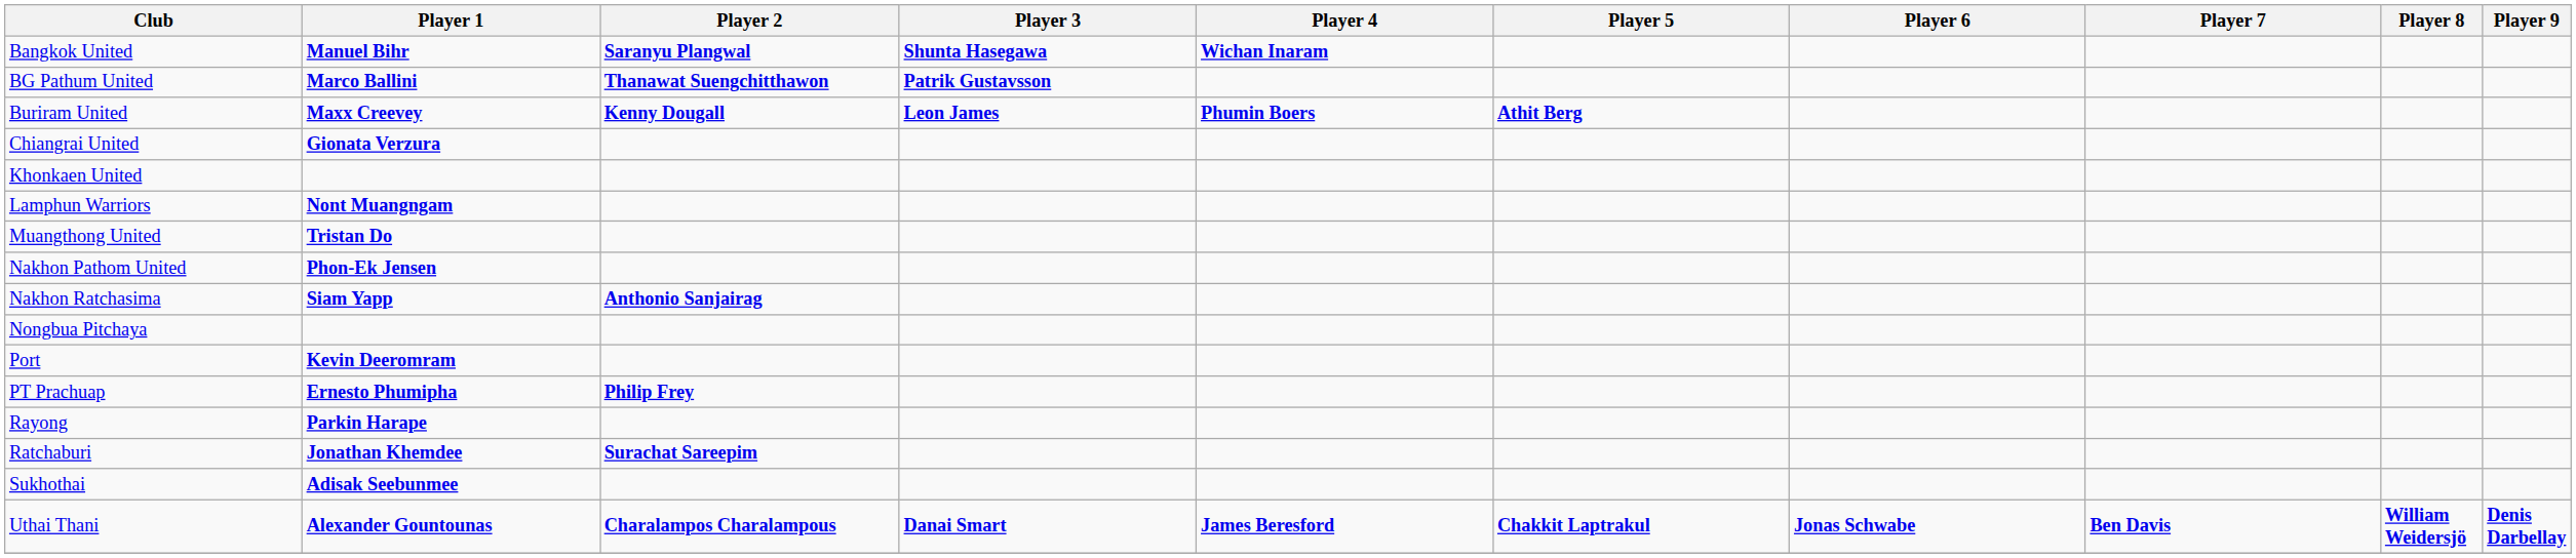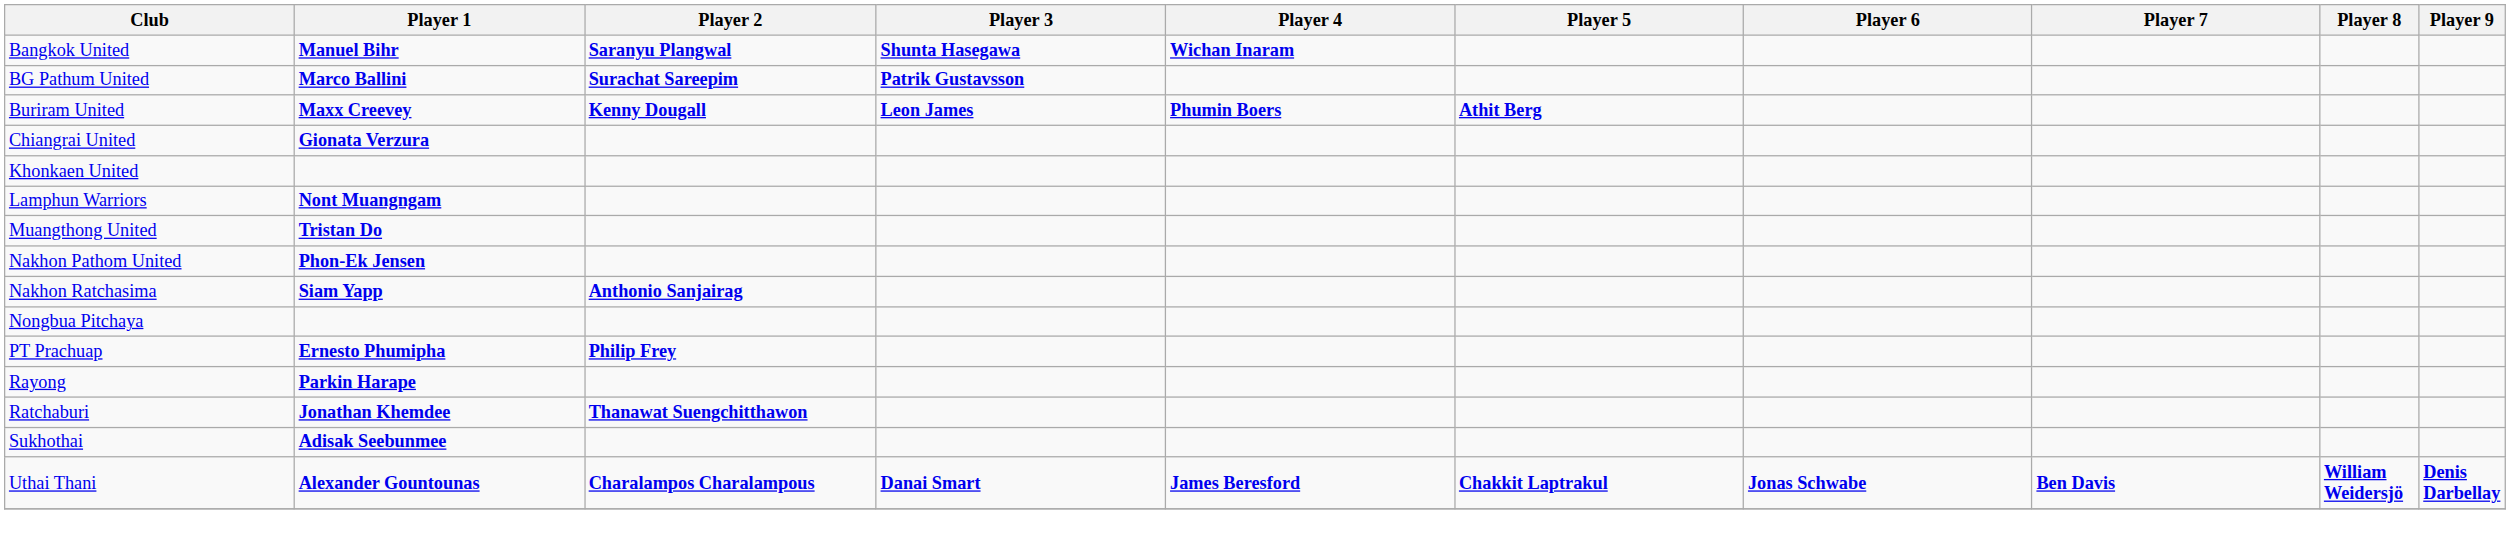BG Pathum United | Player 2: Thanawat Suengchitthawon -> Surachat Sareepim
- row: Port | Kevin Deeromram
Ratchaburi | Player 2: Surachat Sareepim -> Thanawat Suengchitthawon
